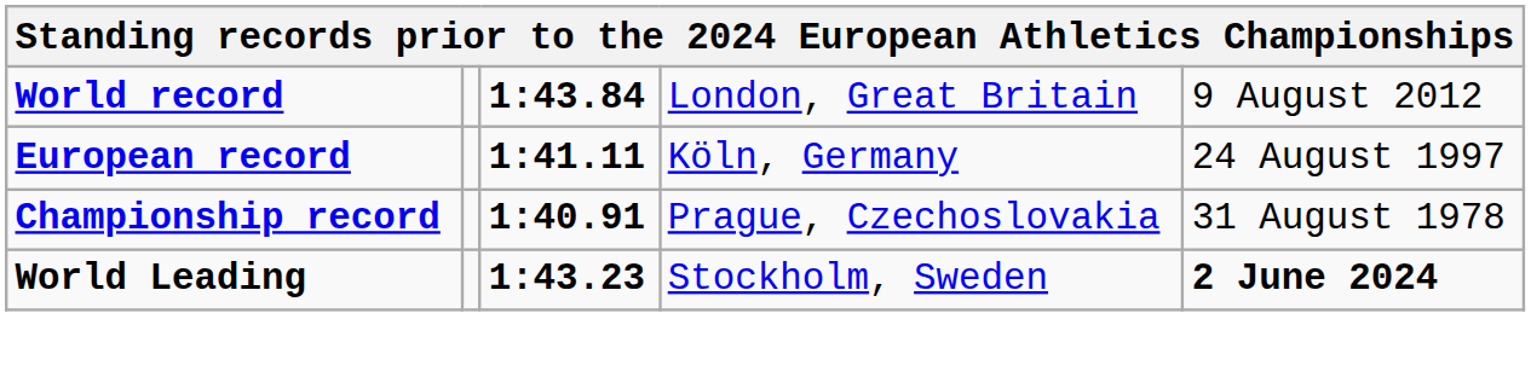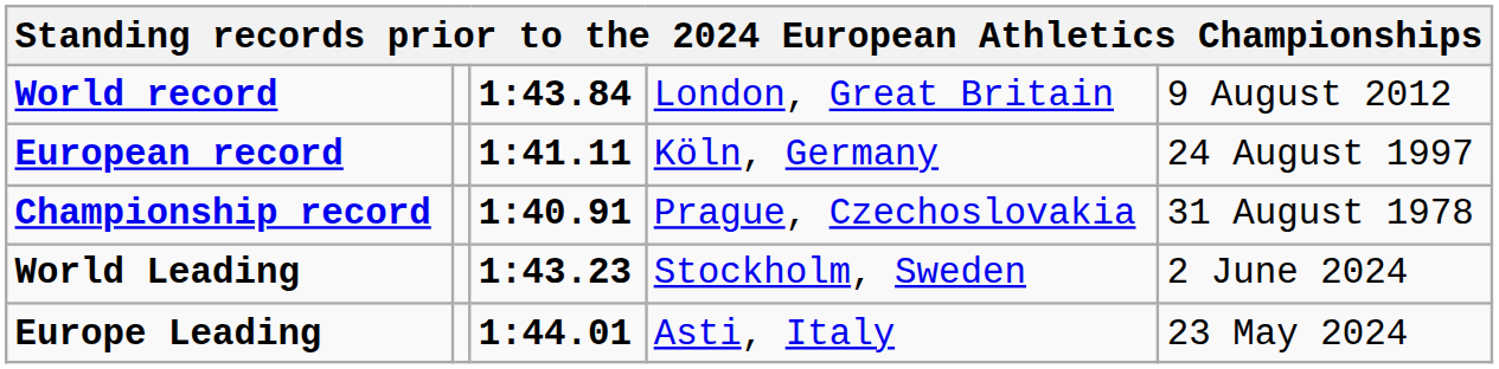World Leading | column 5: bold -> normal
+ row: Europe Leading | 1:44.01 | Asti, Italy | 23 May 2024
